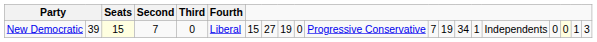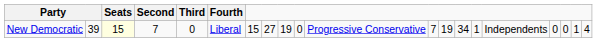New Democratic | column 18: lightyellow background -> no background
New Democratic | column 20: 3 -> 4
